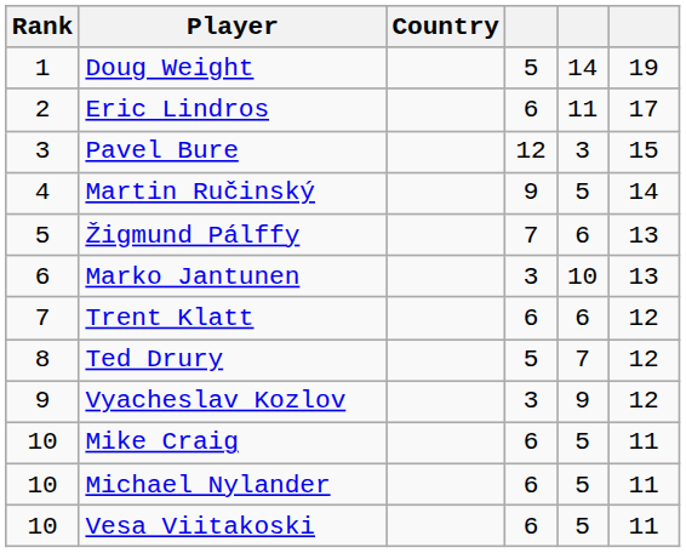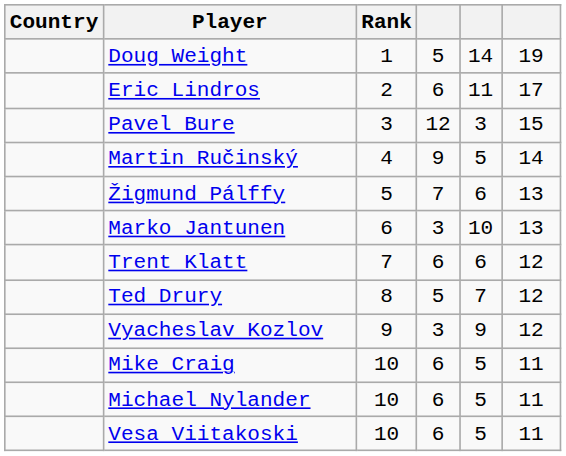columns swapped: Rank <-> Country
